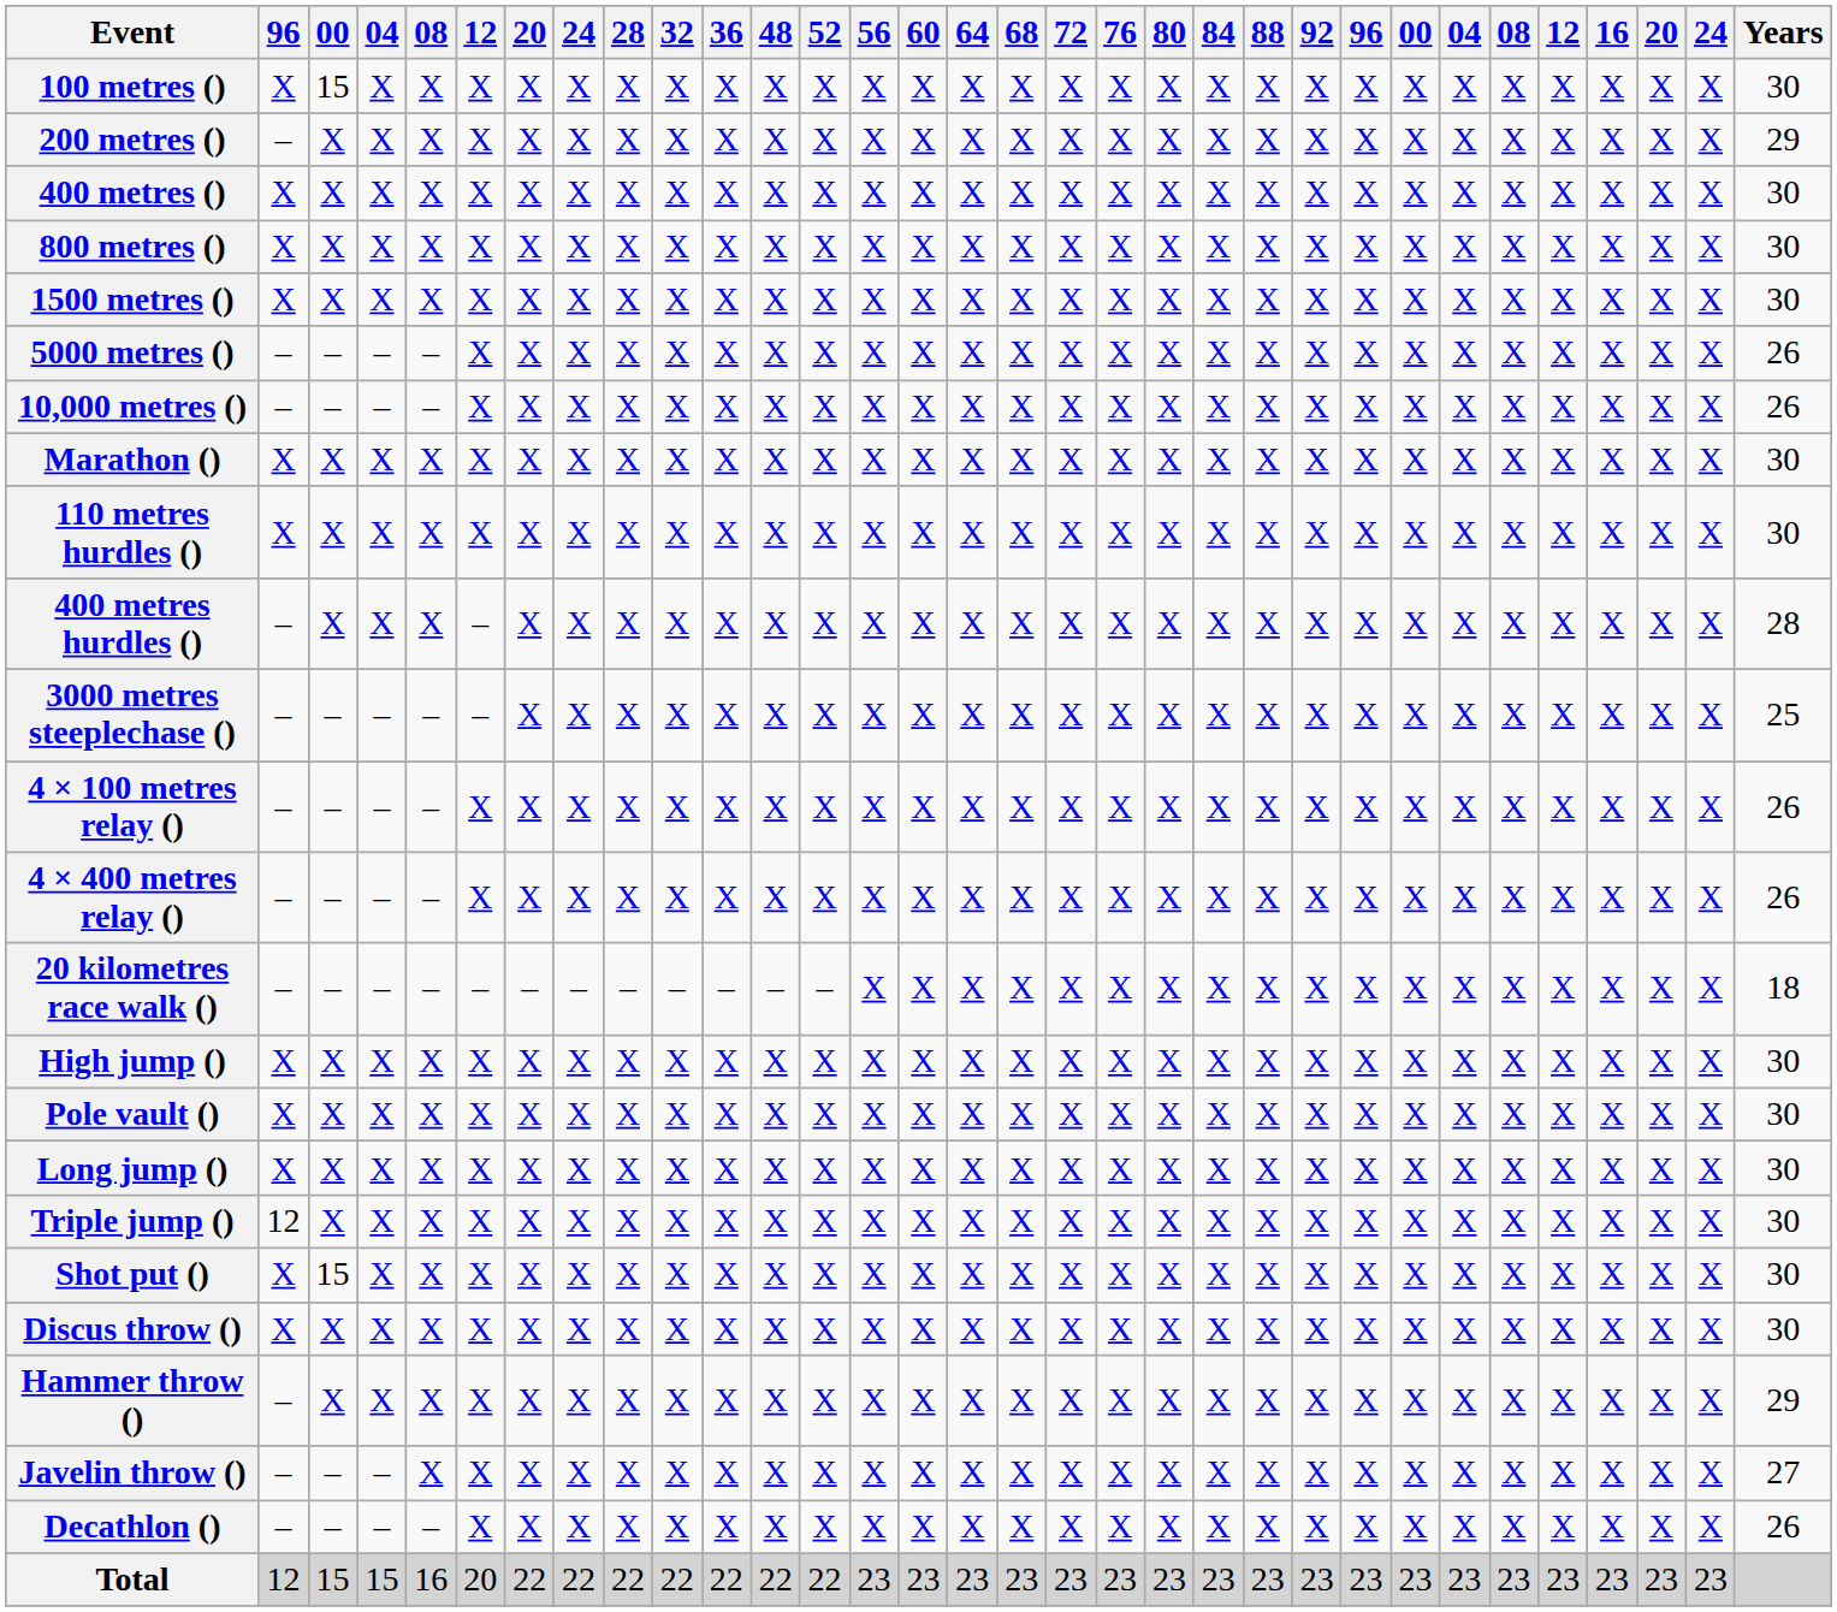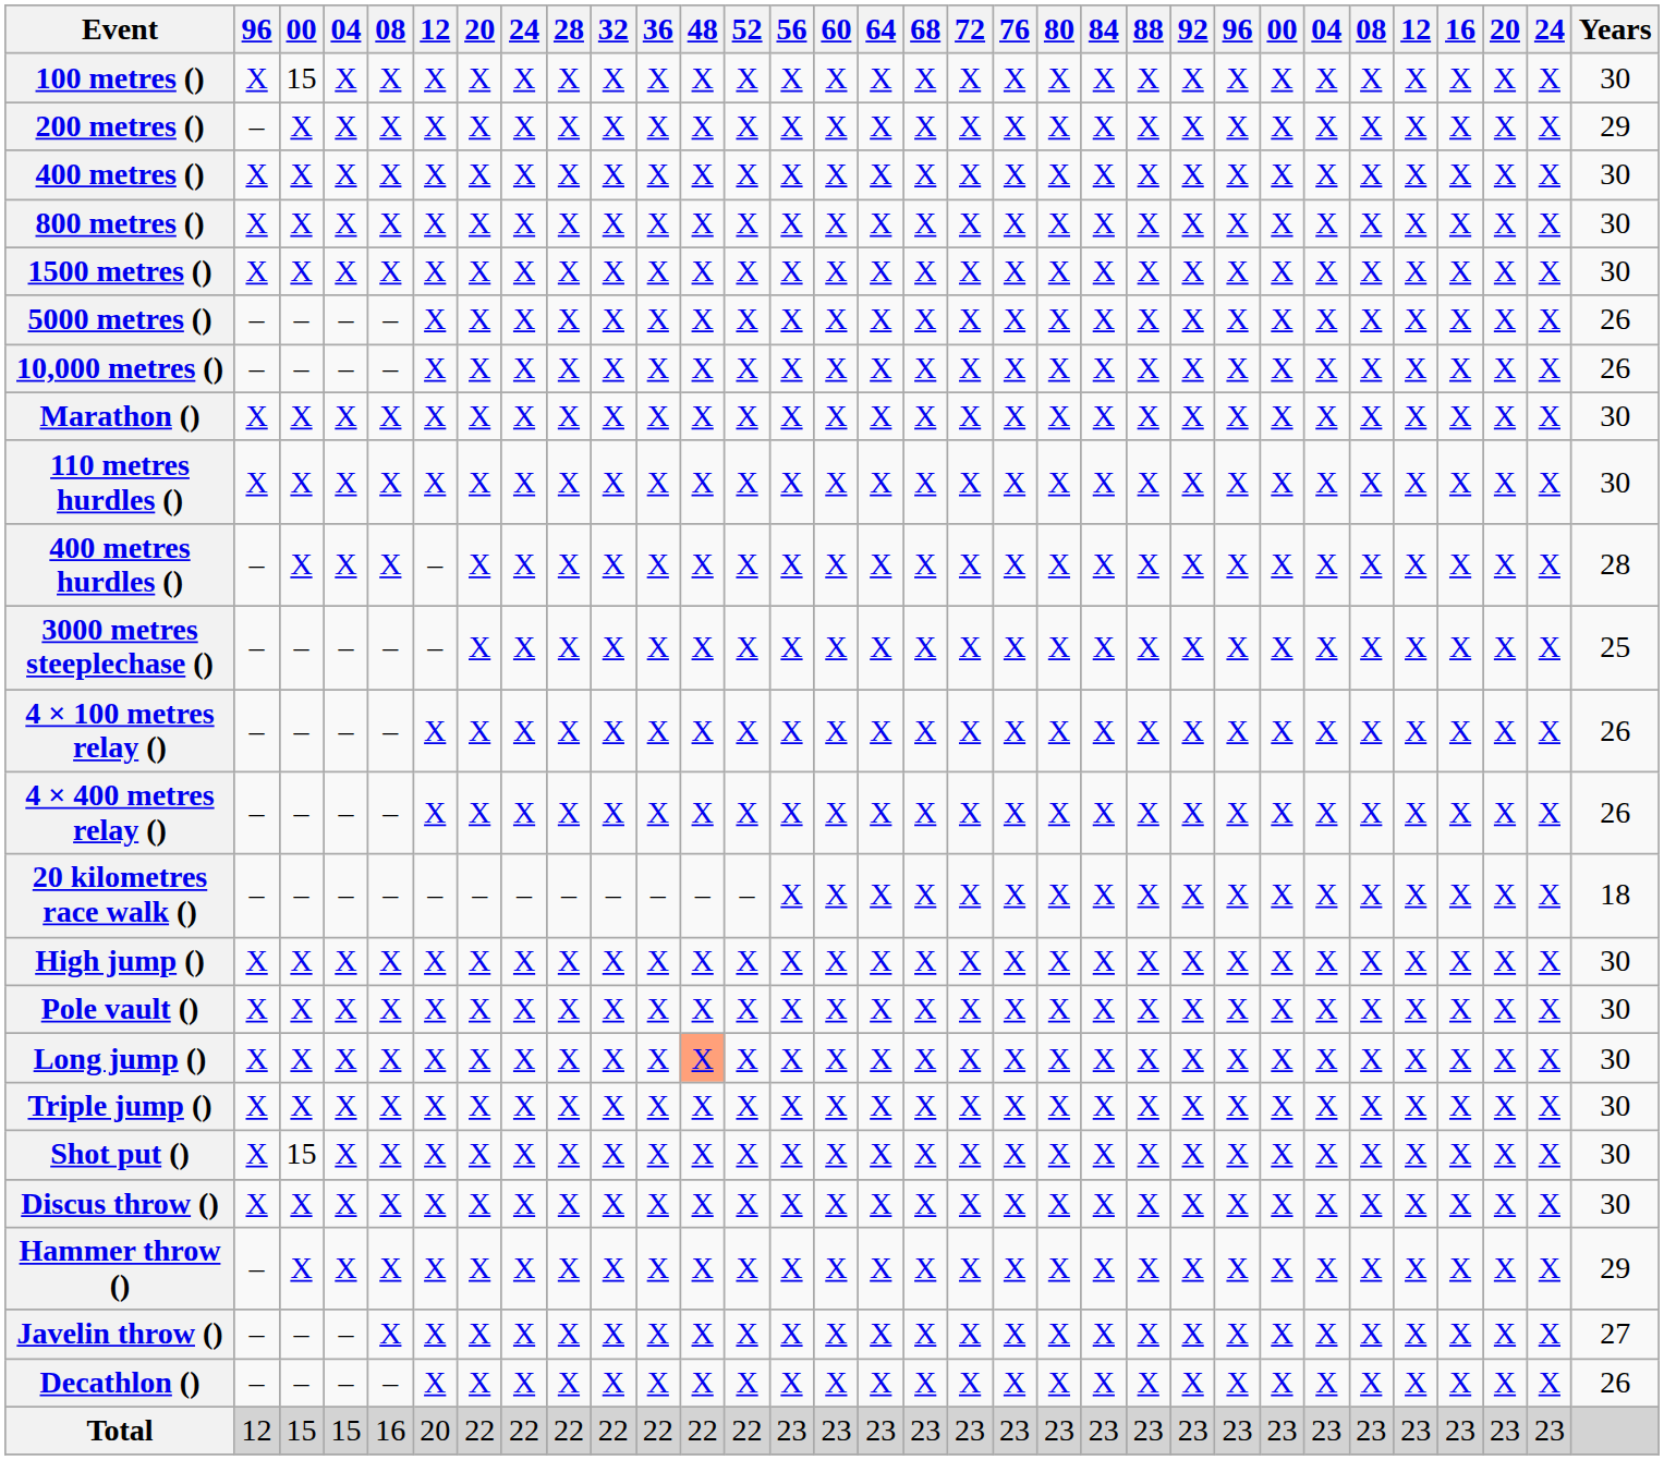Long jump () | 48: no background -> lightsalmon background
Triple jump () | column 2: 12 -> X
